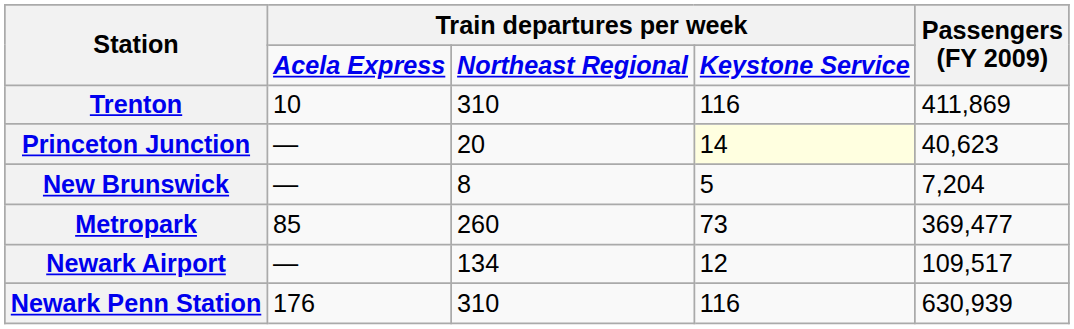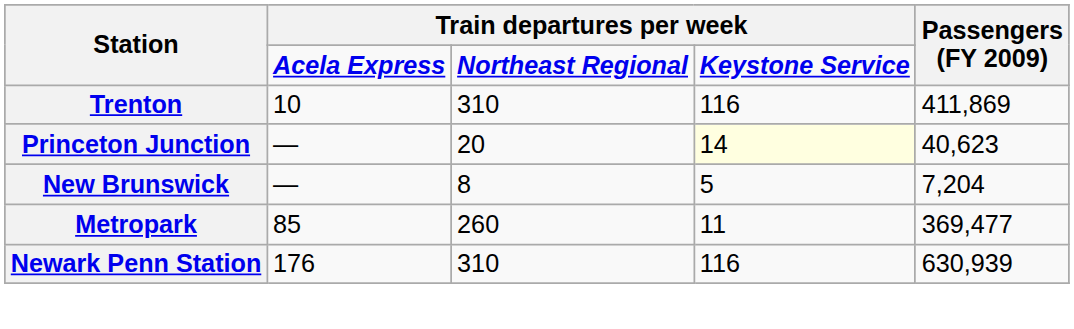Metropark | column 4: 73 -> 11
- row: Newark Airport | — | 134 | 12 | 109,517
